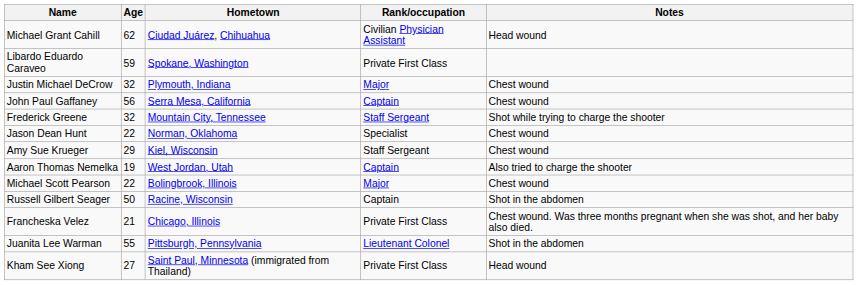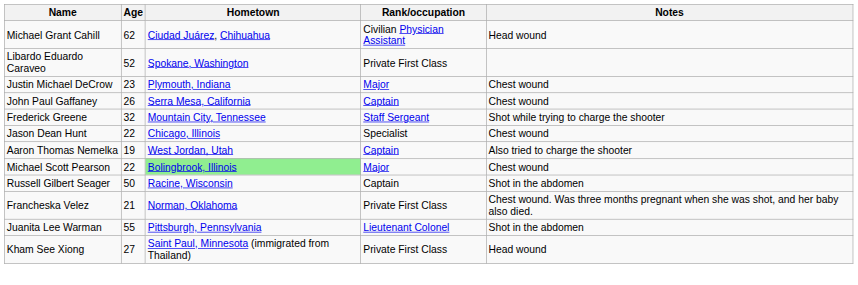Libardo Eduardo Caraveo | Age: 59 -> 52
Justin Michael DeCrow | Age: 32 -> 23
John Paul Gaffaney | Age: 56 -> 26
Jason Dean Hunt | Hometown: Norman, Oklahoma -> Chicago, Illinois
- row: Amy Sue Krueger | 29 | Kiel, Wisconsin | Staff Sergeant | Chest wound
Michael Scott Pearson | Hometown: no background -> lightgreen background
Francheska Velez | Hometown: Chicago, Illinois -> Norman, Oklahoma
